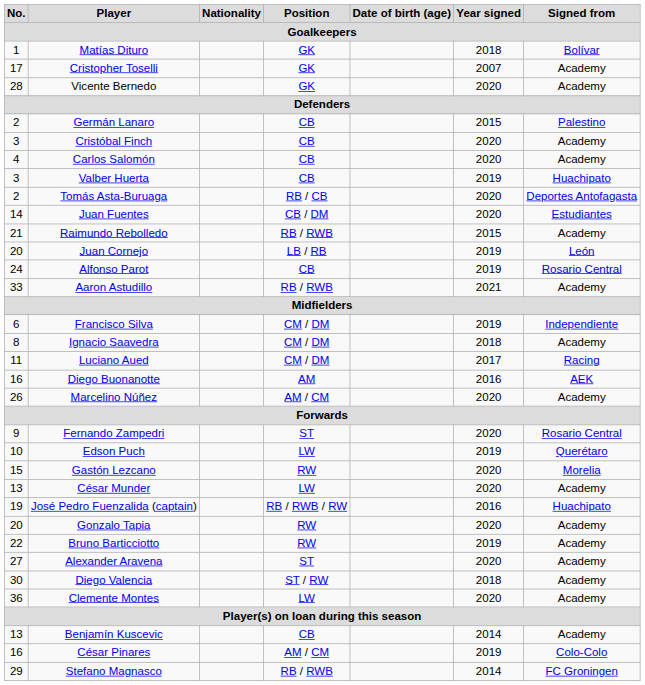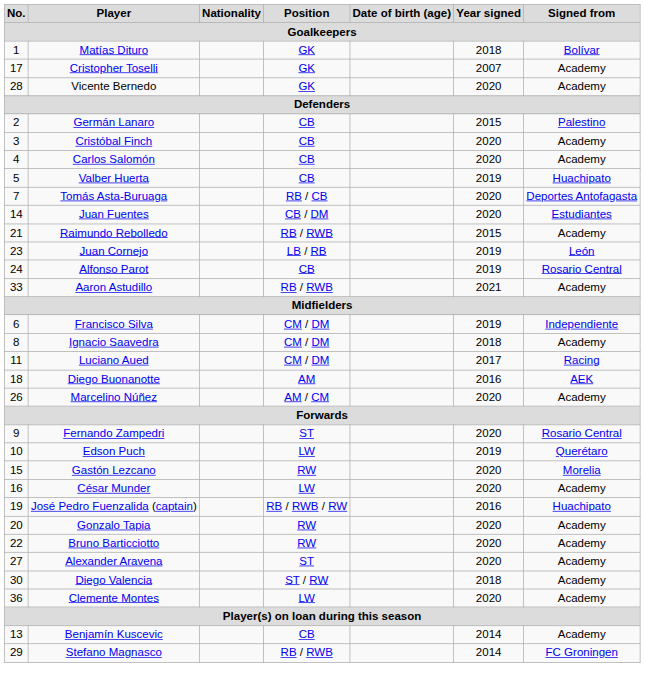Valber Huerta | No.: 3 -> 5
Tomás Asta-Buruaga | No.: 2 -> 7
Juan Cornejo | No.: 20 -> 23
Diego Buonanotte | No.: 16 -> 18
César Munder | No.: 13 -> 16
Bruno Barticciotto | Year signed: 2019 -> 2020
- row: 16 | César Pinares | AM / CM | 2019 | Colo-Colo
